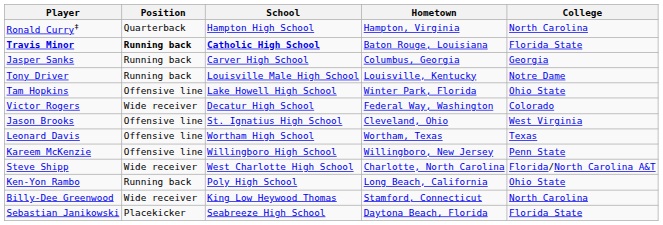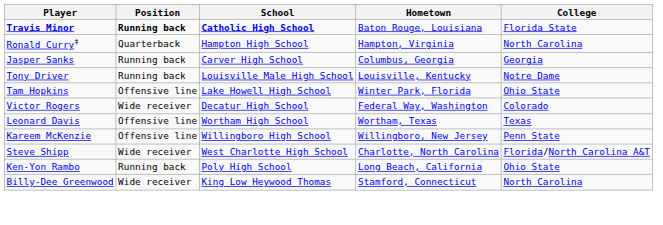rows swapped: Travis Minor <-> Ronald Curry‡
- row: Jason Brooks | Offensive line | St. Ignatius High School | Cleveland, Ohio | West Virginia
- row: Sebastian Janikowski | Placekicker | Seabreeze High School | Daytona Beach, Florida | Florida State
